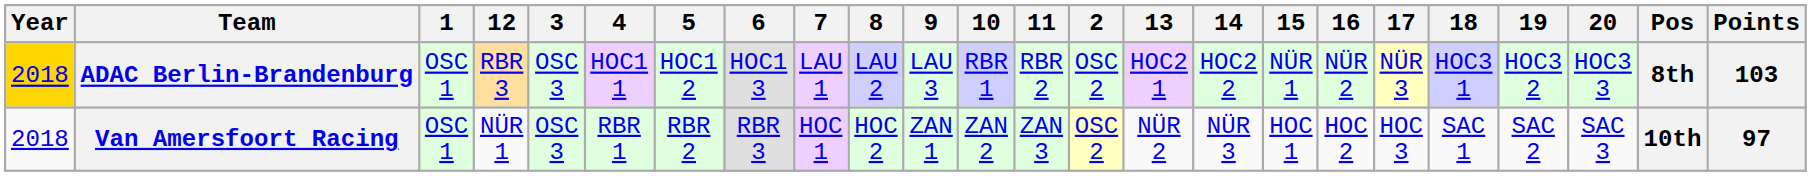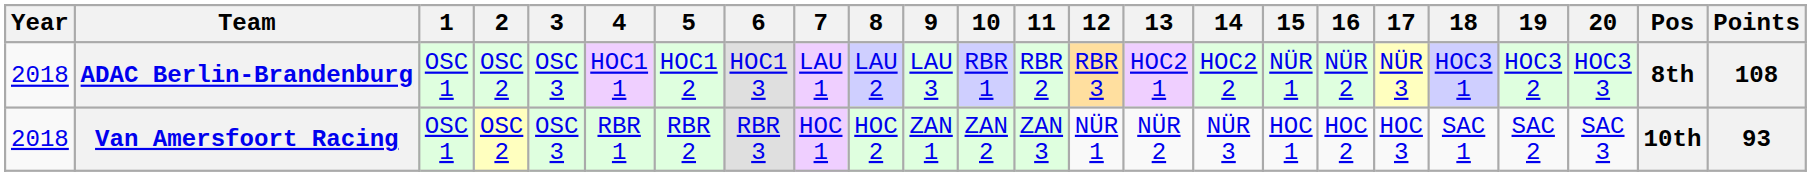columns swapped: 2 <-> 12
ADAC Berlin-Brandenburg | Year: gold background -> no background
ADAC Berlin-Brandenburg | Points: 103 -> 108
Van Amersfoort Racing | Points: 97 -> 93
